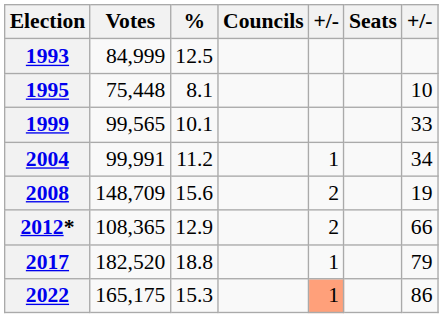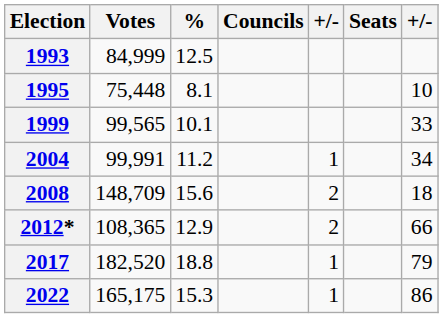2008 | column 7: 19 -> 18
2022 | column 5: lightsalmon background -> no background
